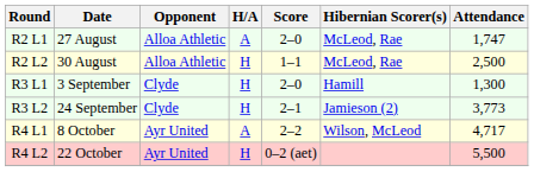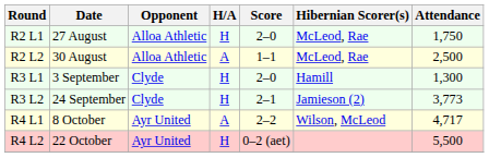R2 L1 | H/A: A -> H
R2 L1 | Attendance: 1,747 -> 1,750
R2 L2 | H/A: H -> A
